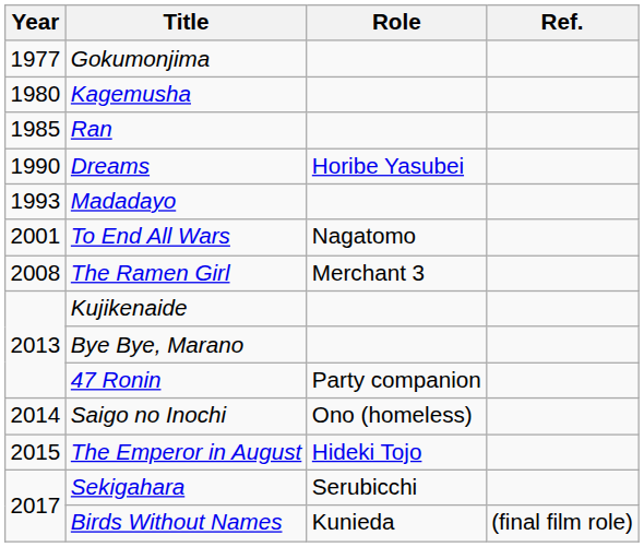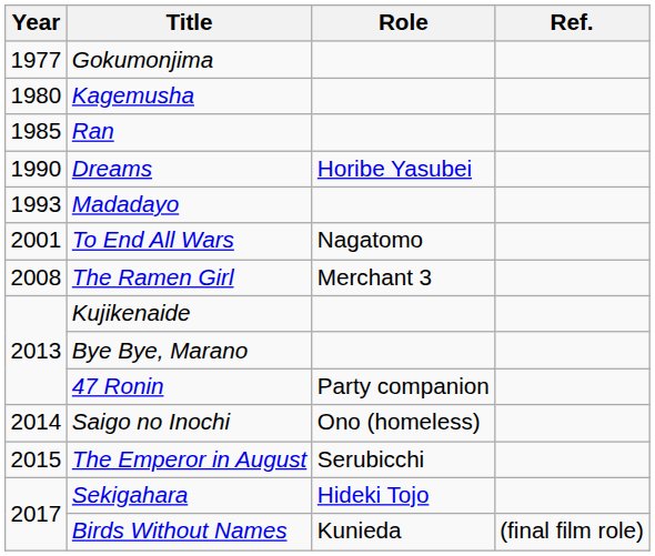The Emperor in August | Role: Hideki Tojo -> Serubicchi
Sekigahara | Role: Serubicchi -> Hideki Tojo
